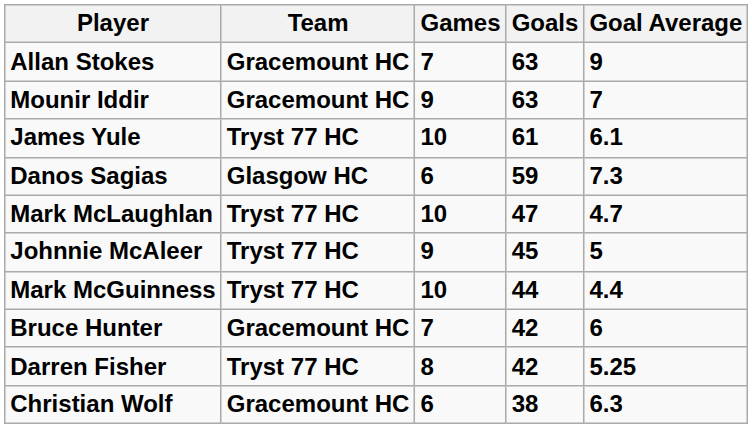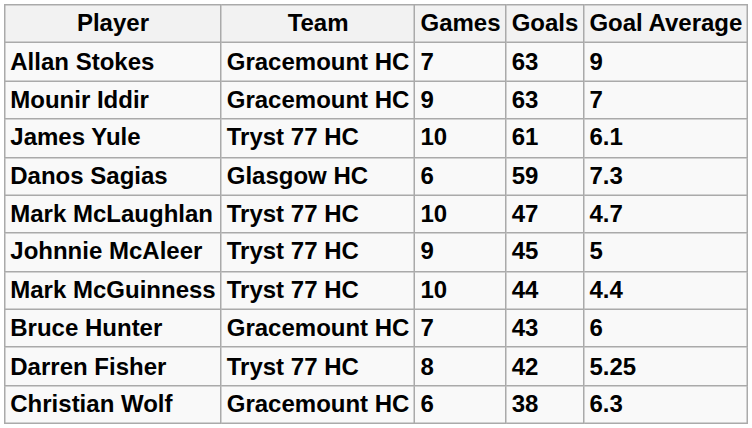Bruce Hunter | Goals: 42 -> 43
